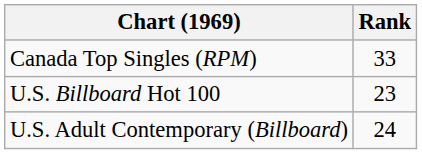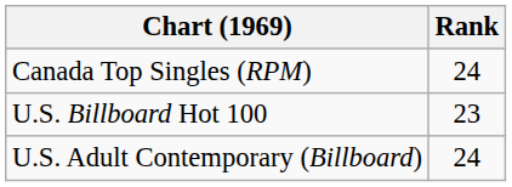Canada Top Singles (RPM) | Rank: 33 -> 24
